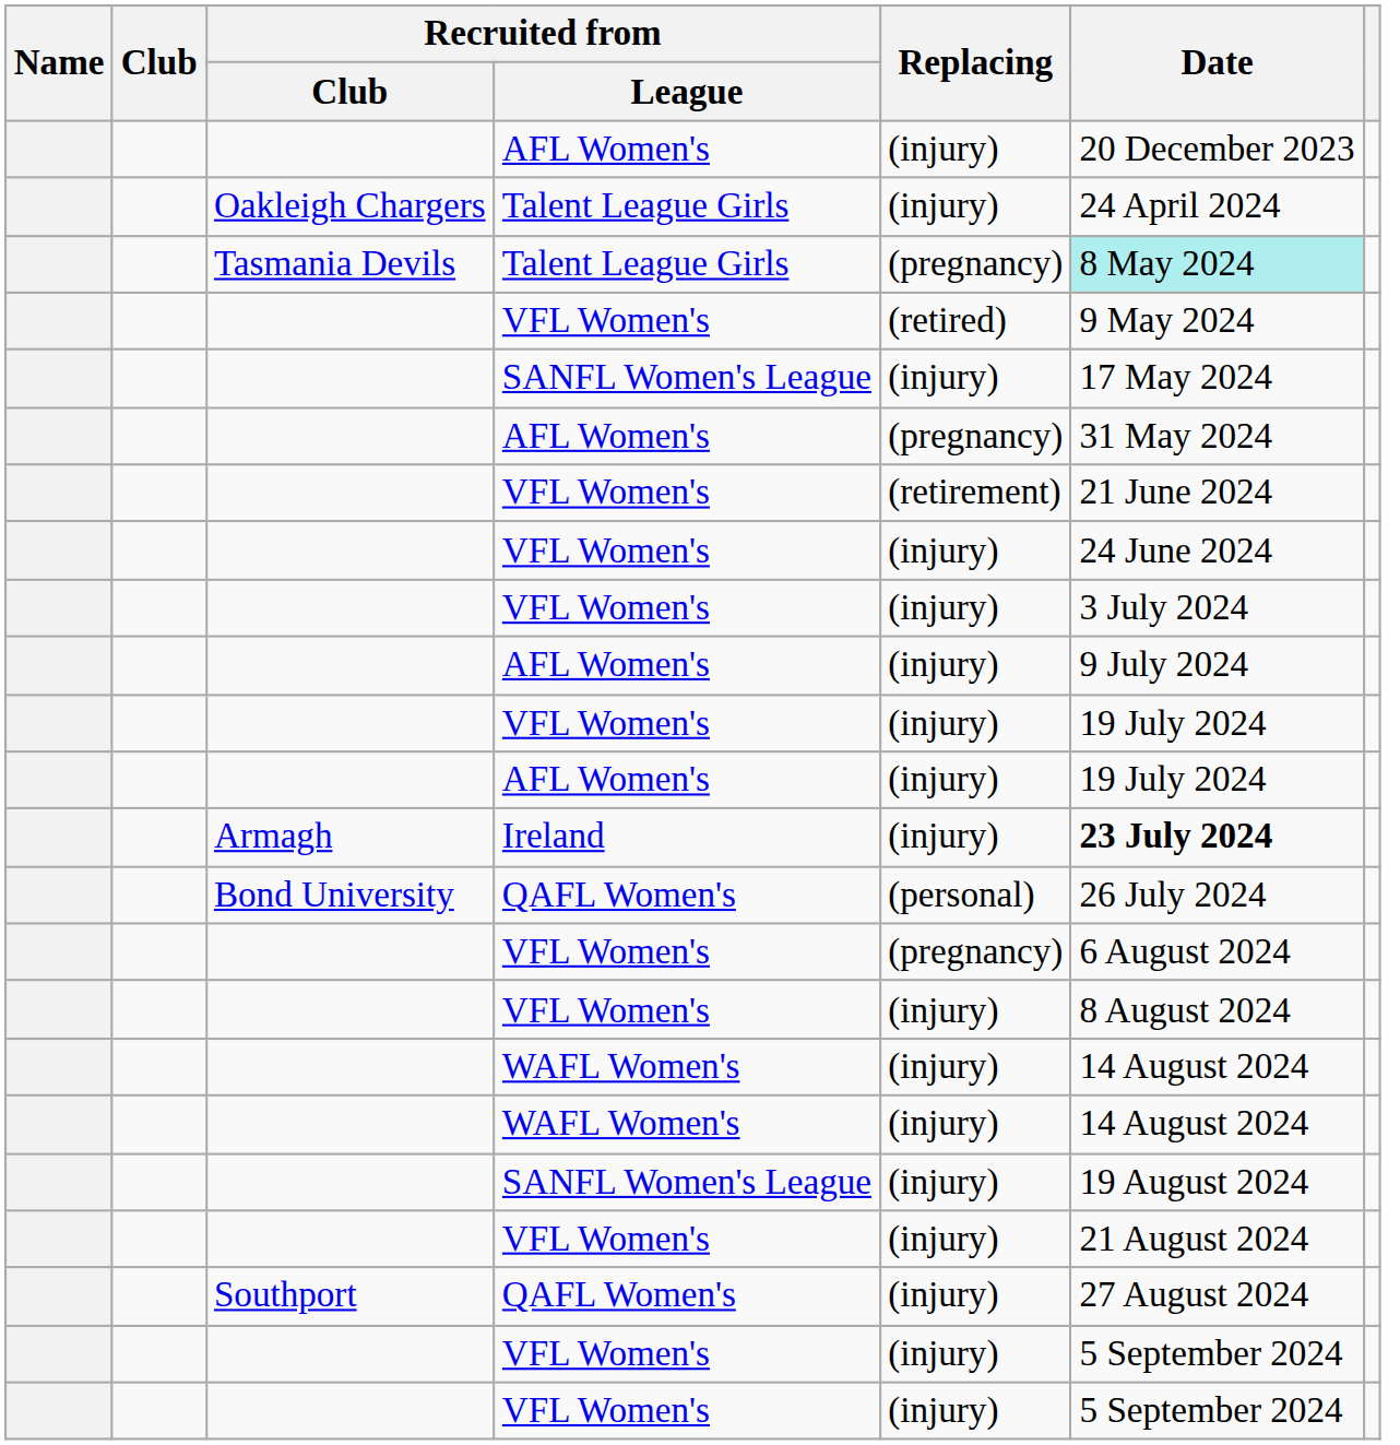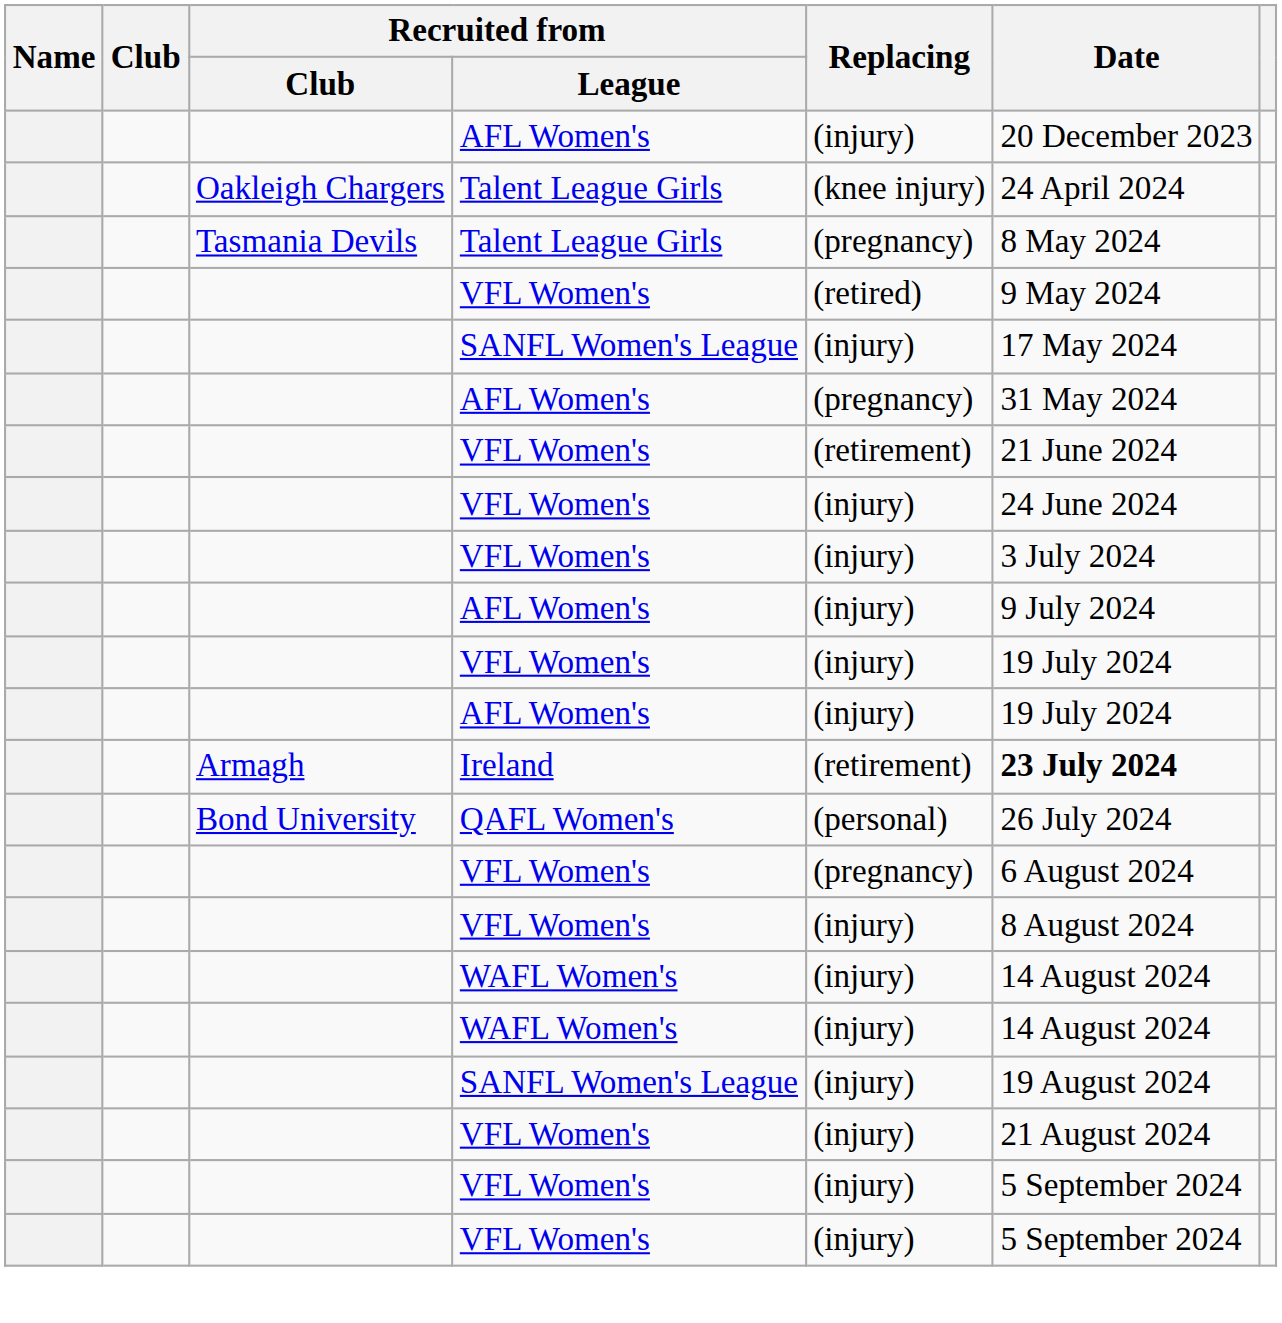Oakleigh Chargers / Talent League Girls | Replacing: (injury) -> (knee injury)
Tasmania Devils / Talent League Girls | Date: paleturquoise background -> no background
Ireland | Replacing: (injury) -> (retirement)
- row: Southport | QAFL Women's | (injury) | 27 August 2024
